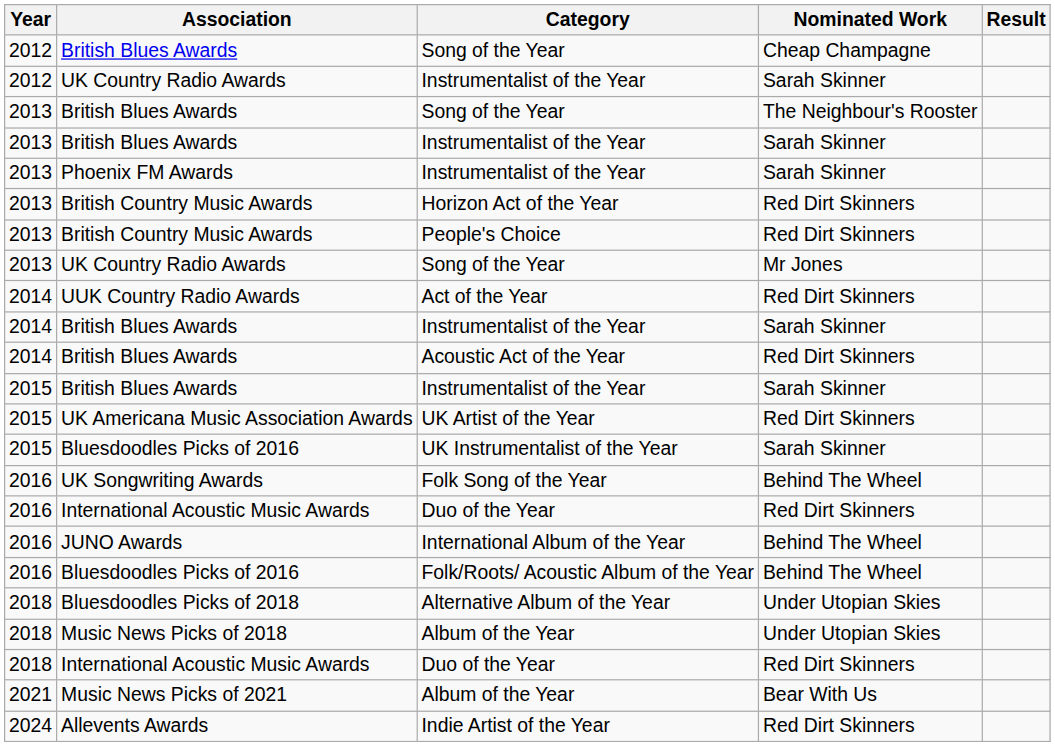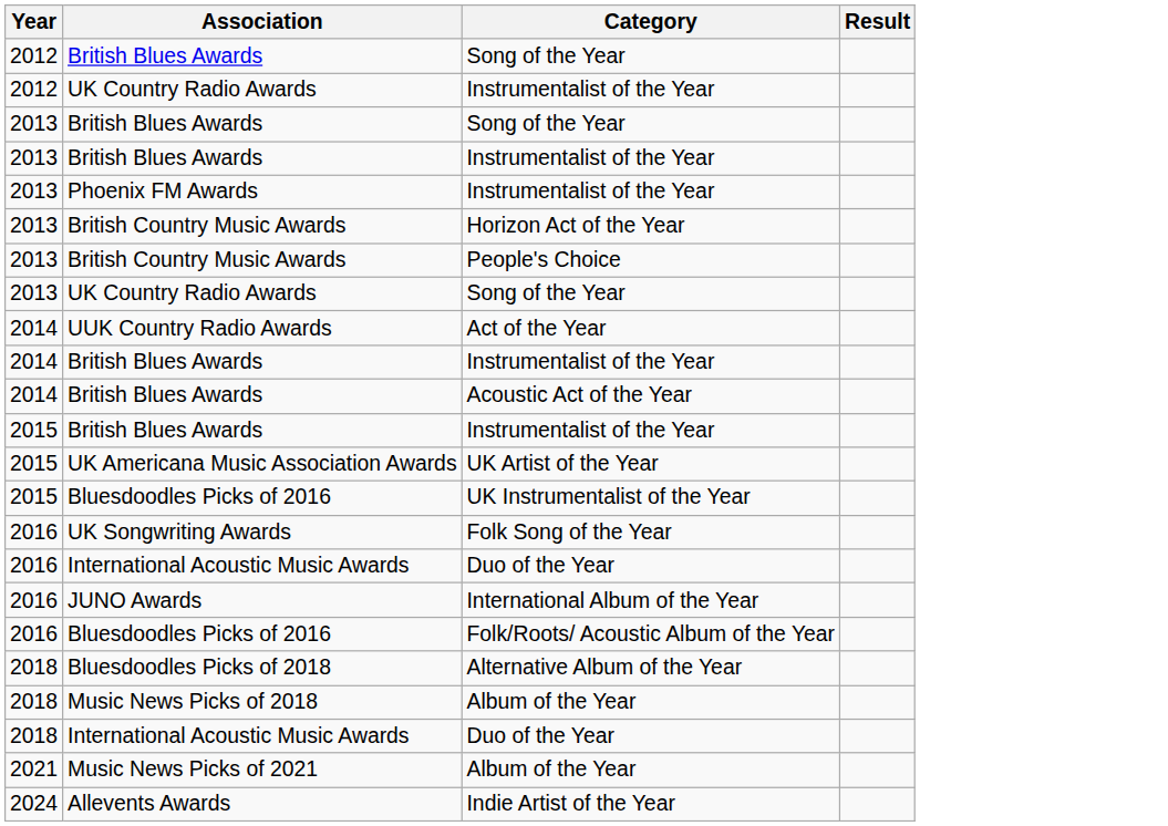- column: Nominated Work | Cheap Champagne | Sarah Skinner | The Neighbour's Rooster | Sarah Skinner | Sarah Skinner | Red Dirt Skinners | Red Dirt Skinners | Mr Jones | Red Dirt Skinners | Sarah Skinner | Red Dirt Skinners | Sarah Skinner | Red Dirt Skinners | Sarah Skinner | Behind The Wheel | Red Dirt Skinners | Behind The Wheel | Behind The Wheel | Under Utopian Skies | Under Utopian Skies | Red Dirt Skinners | Bear With Us | Red Dirt Skinners
